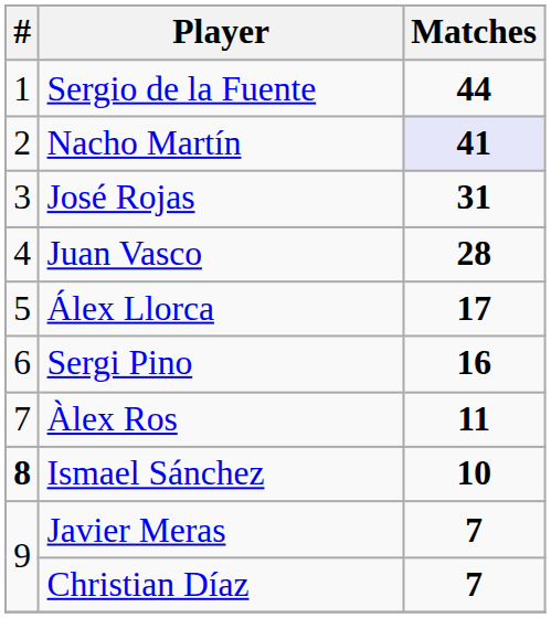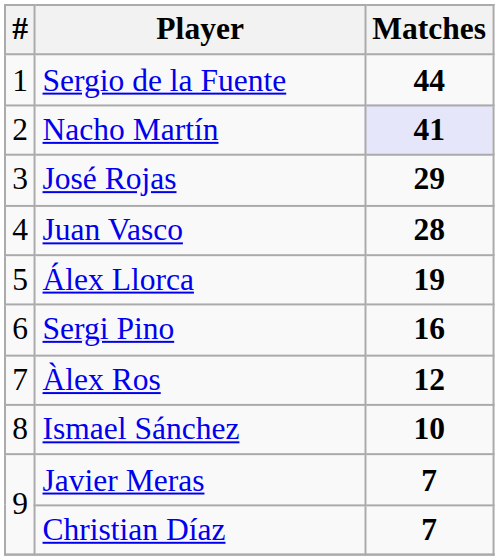José Rojas | Matches: 31 -> 29
Álex Llorca | Matches: 17 -> 19
Àlex Ros | Matches: 11 -> 12
Ismael Sánchez | #: bold -> normal
